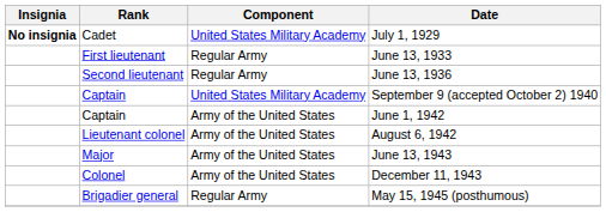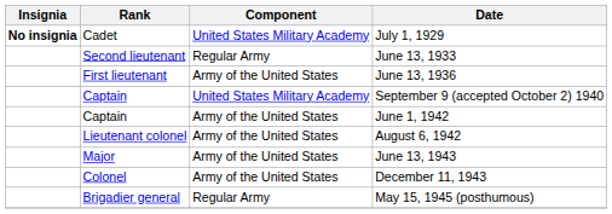June 13, 1933 | Rank: First lieutenant -> Second lieutenant
June 13, 1936 | Rank: Second lieutenant -> First lieutenant
June 13, 1936 | Component: Regular Army -> Army of the United States
